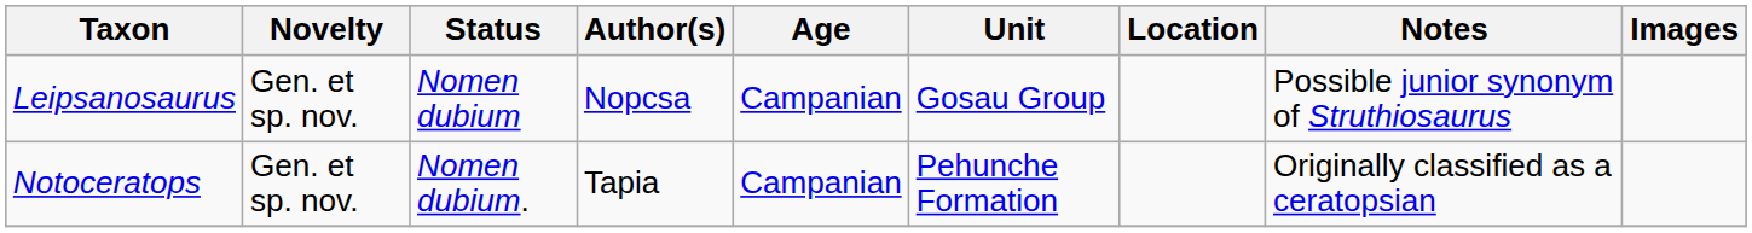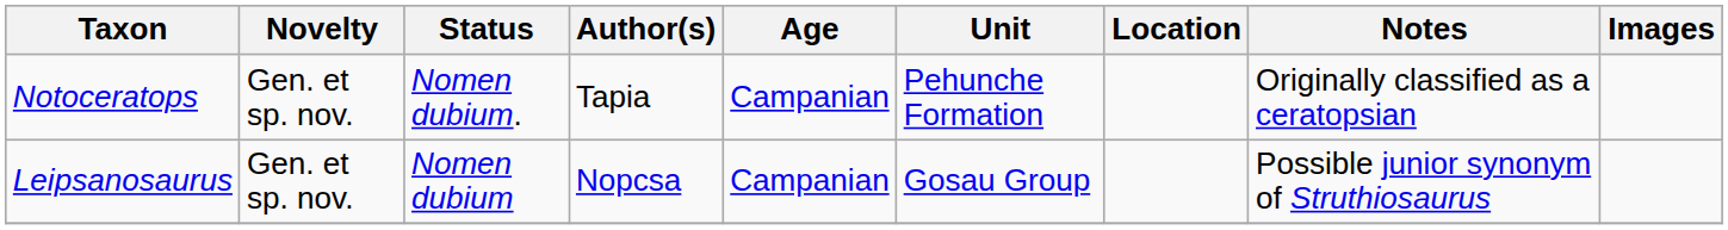rows swapped: Leipsanosaurus <-> Notoceratops
